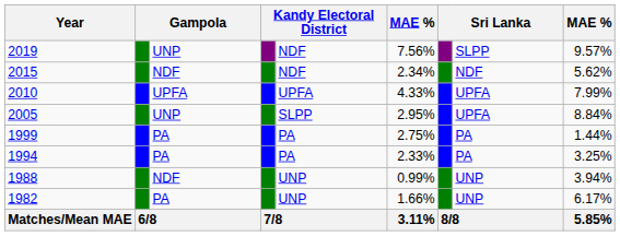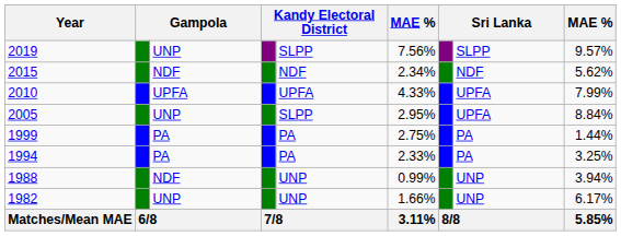2019 | column 5: NDF -> SLPP
1982 | column 3: PA -> UNP
